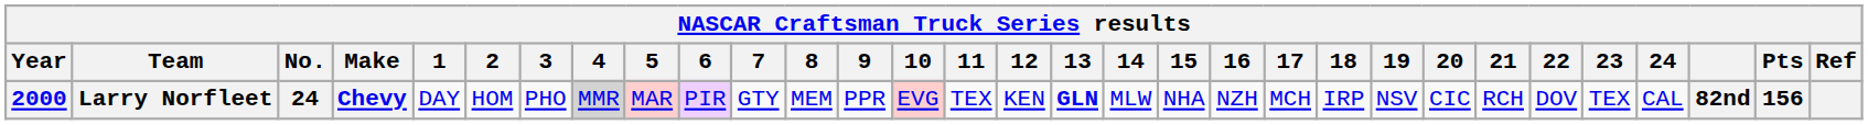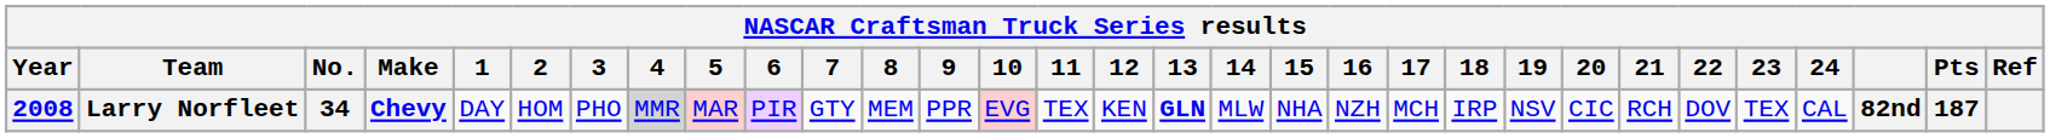Larry Norfleet | Year: 2000 -> 2008
Larry Norfleet | No.: 24 -> 34
Larry Norfleet | Pts: 156 -> 187
